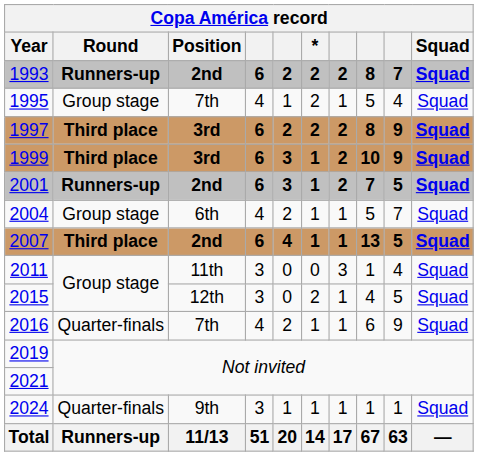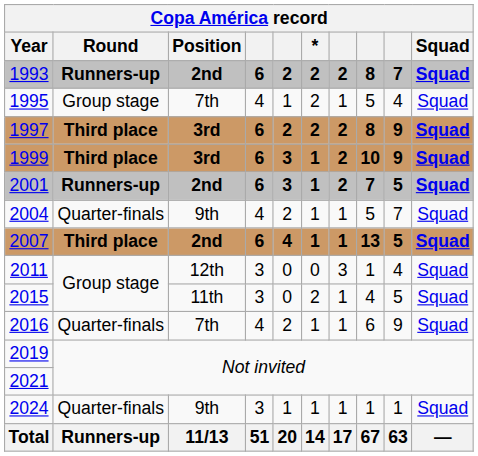2004 | Round: Group stage -> Quarter-finals
2004 | Position: 6th -> 9th
2011 | Position: 11th -> 12th
2015 | Position: 12th -> 11th
